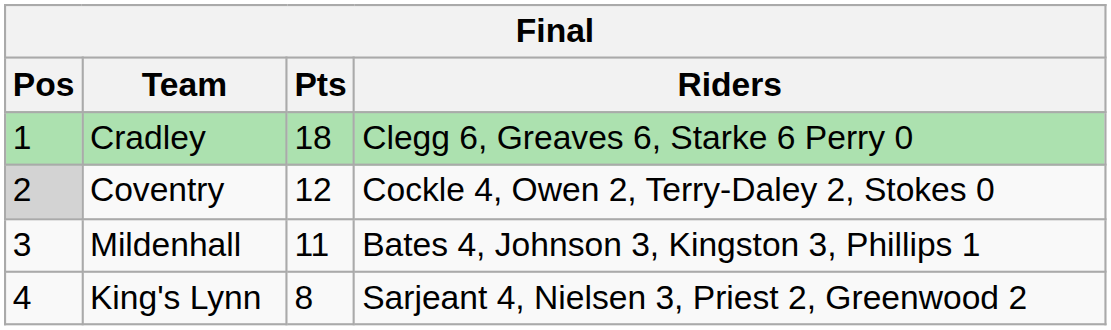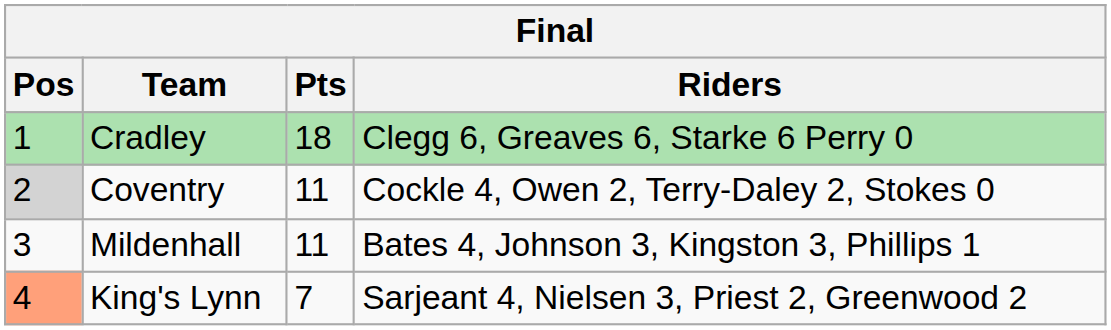Coventry | Pts: 12 -> 11
King's Lynn | Pos: no background -> lightsalmon background
King's Lynn | Pts: 8 -> 7
